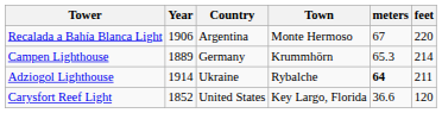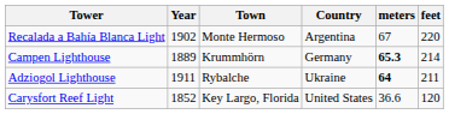columns swapped: Country <-> Town
Recalada a Bahía Blanca Light | Year: 1906 -> 1902
Campen Lighthouse | meters: normal -> bold
Adziogol Lighthouse | Year: 1914 -> 1911
